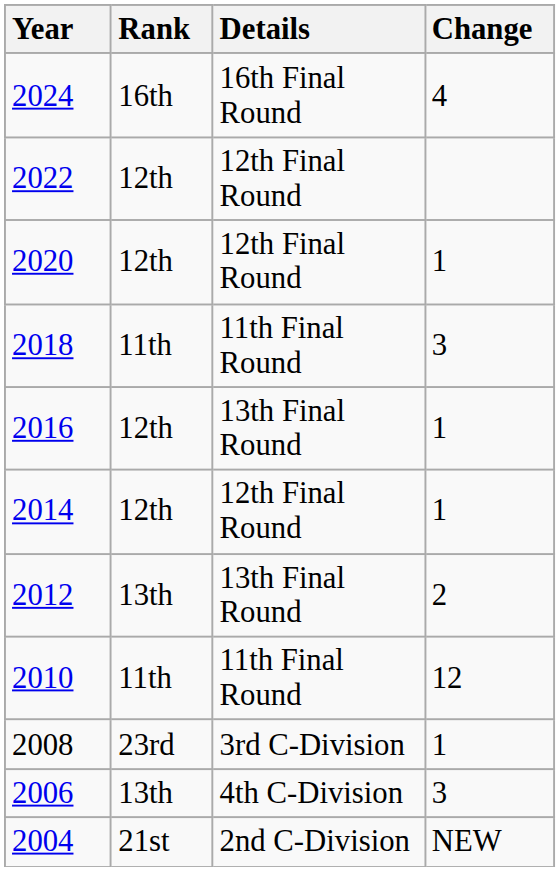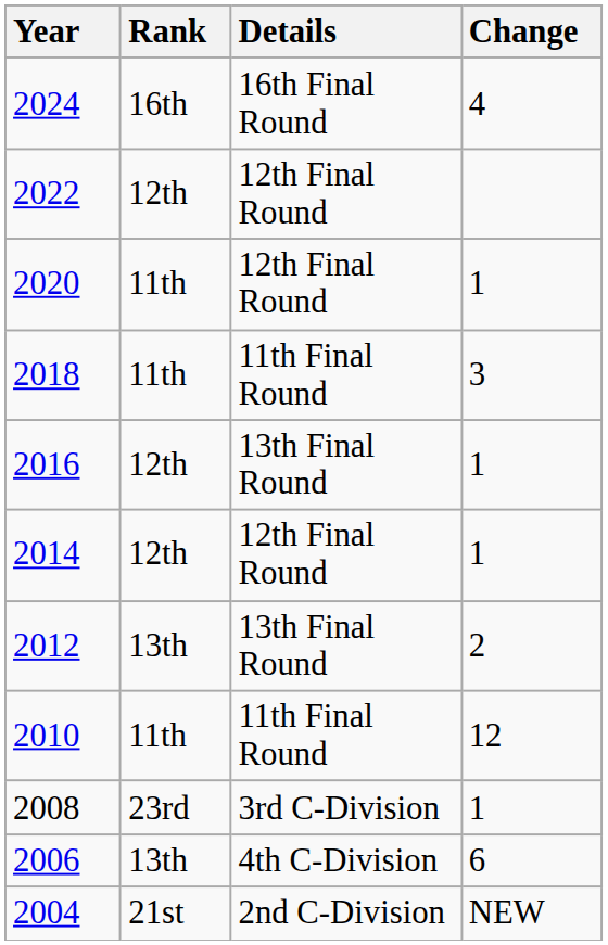2020 | Rank: 12th -> 11th
2006 | Change: 3 -> 6
